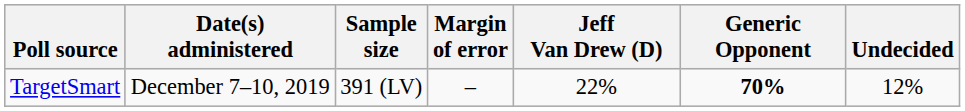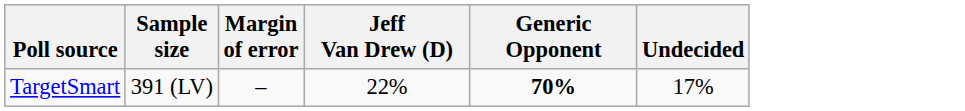- column: Date(s) administered | December 7–10, 2019
TargetSmart | Undecided: 12% -> 17%
